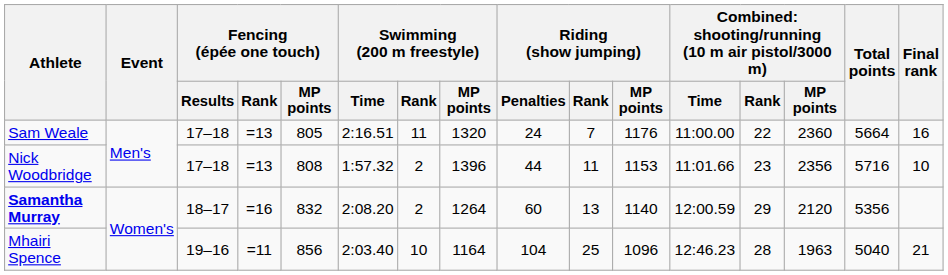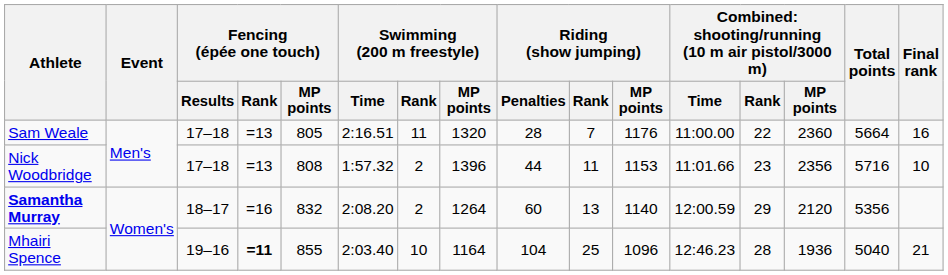Sam Weale | Riding (show jumping) / Penalties: 24 -> 28
Mhairi Spence | Fencing (épée one touch) / Rank: normal -> bold
Mhairi Spence | Fencing (épée one touch) / MP points: 856 -> 855
Mhairi Spence | column 14: 1963 -> 1936
